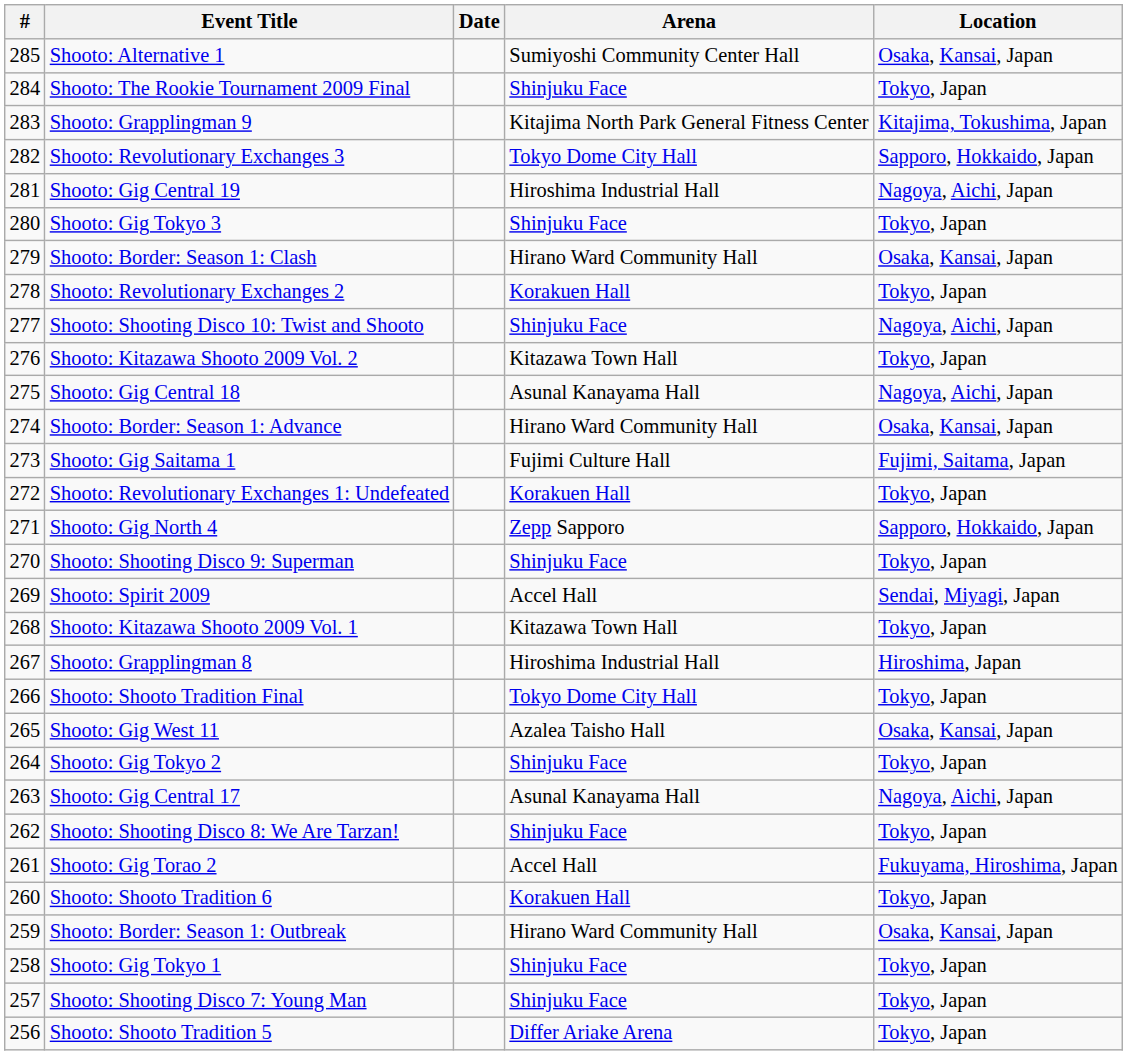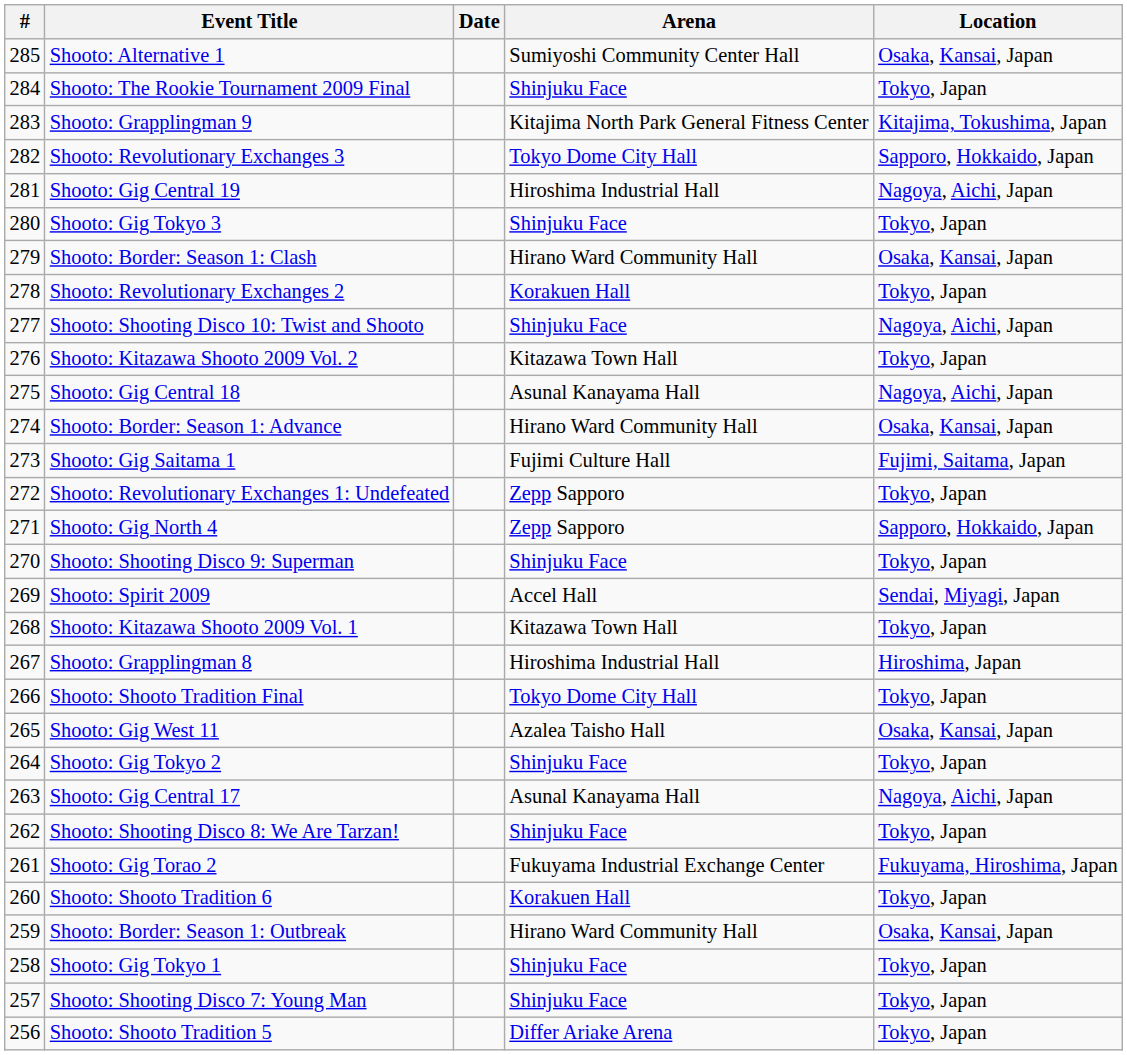Shooto: Revolutionary Exchanges 1: Undefeated | Arena: Korakuen Hall -> Zepp Sapporo
Shooto: Gig Torao 2 | Arena: Accel Hall -> Fukuyama Industrial Exchange Center
